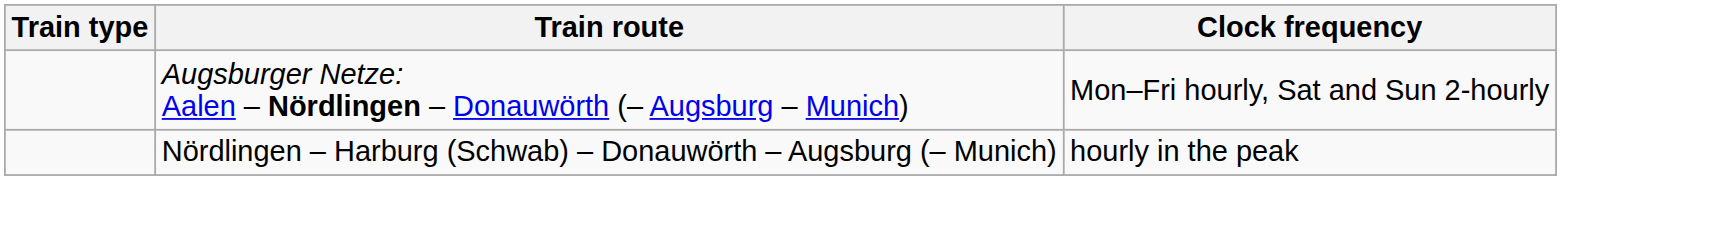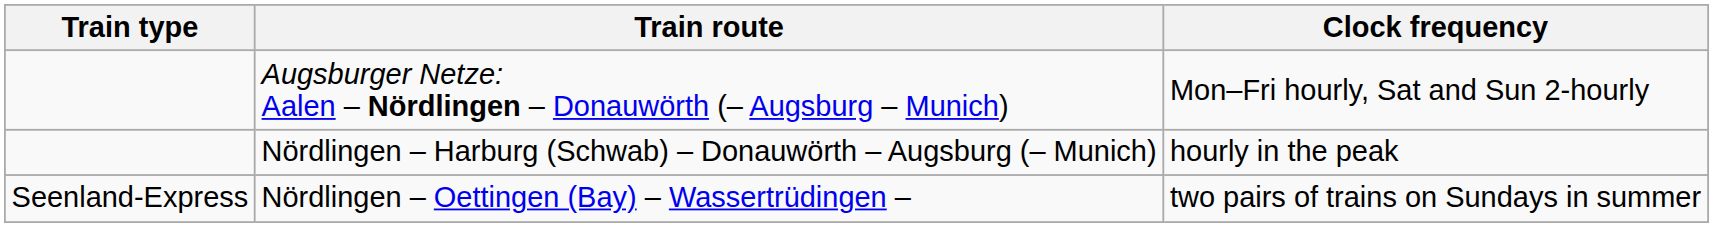+ row: Seenland-Express | Nördlingen – Oettingen (Bay) – Wassertrüdingen – | two pairs of trains on Sundays in summer
